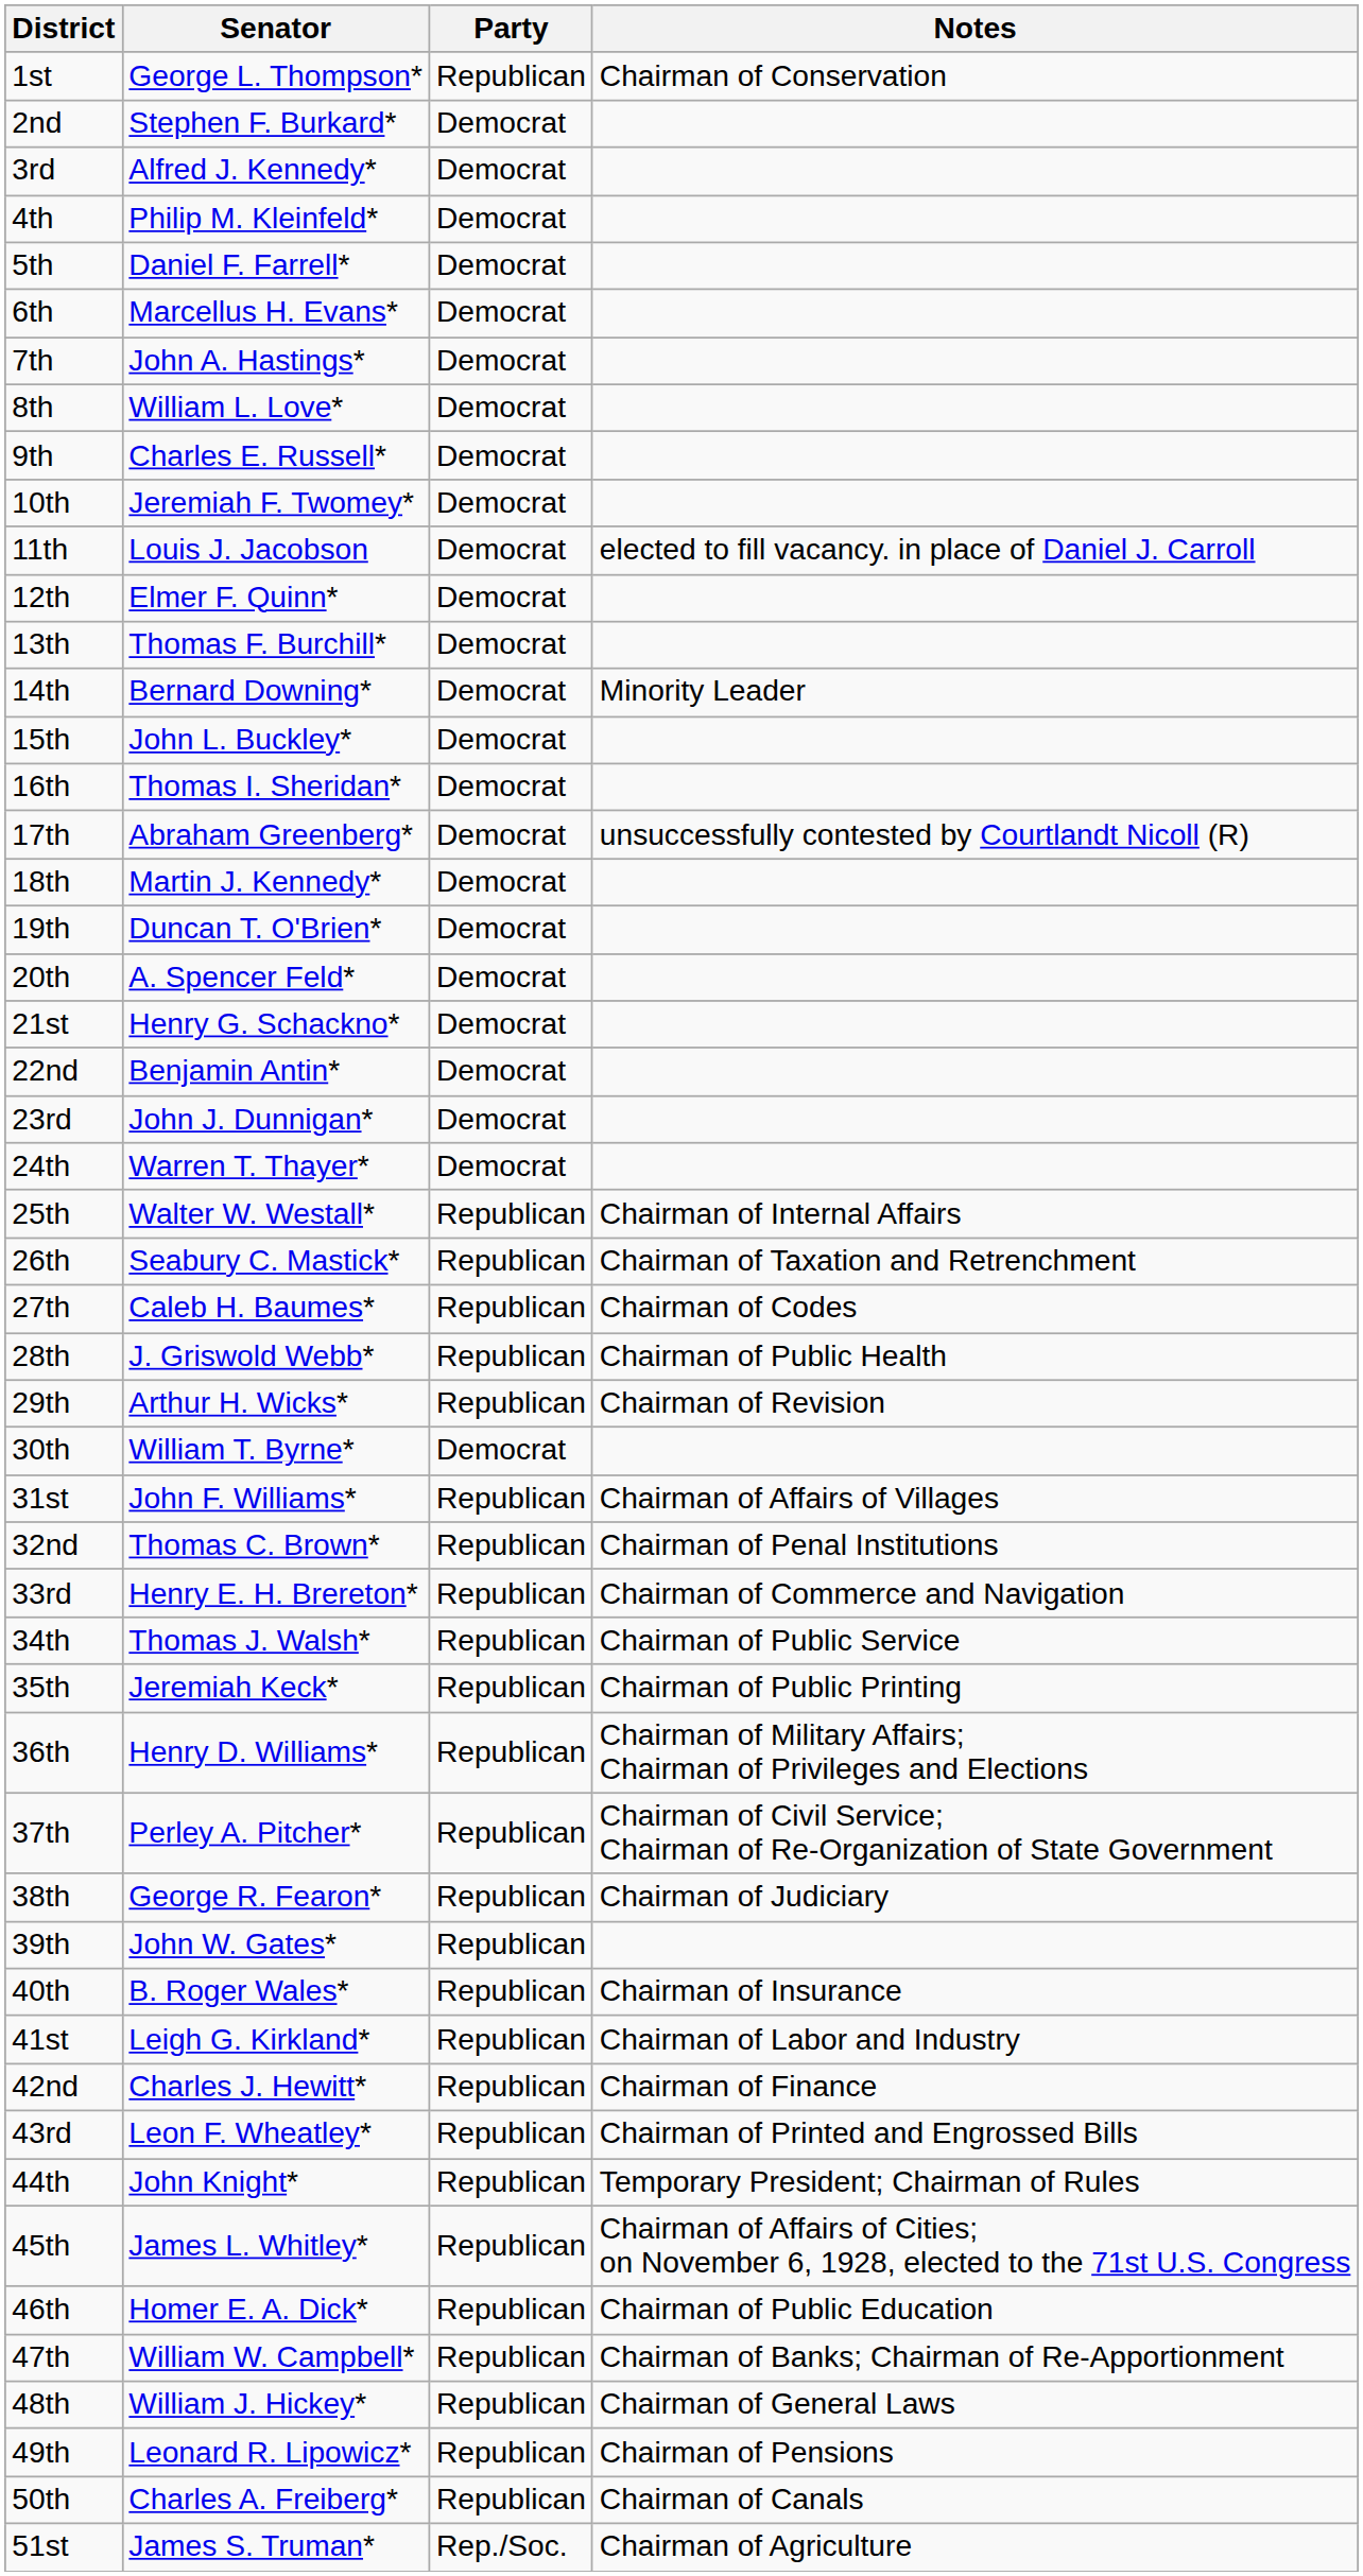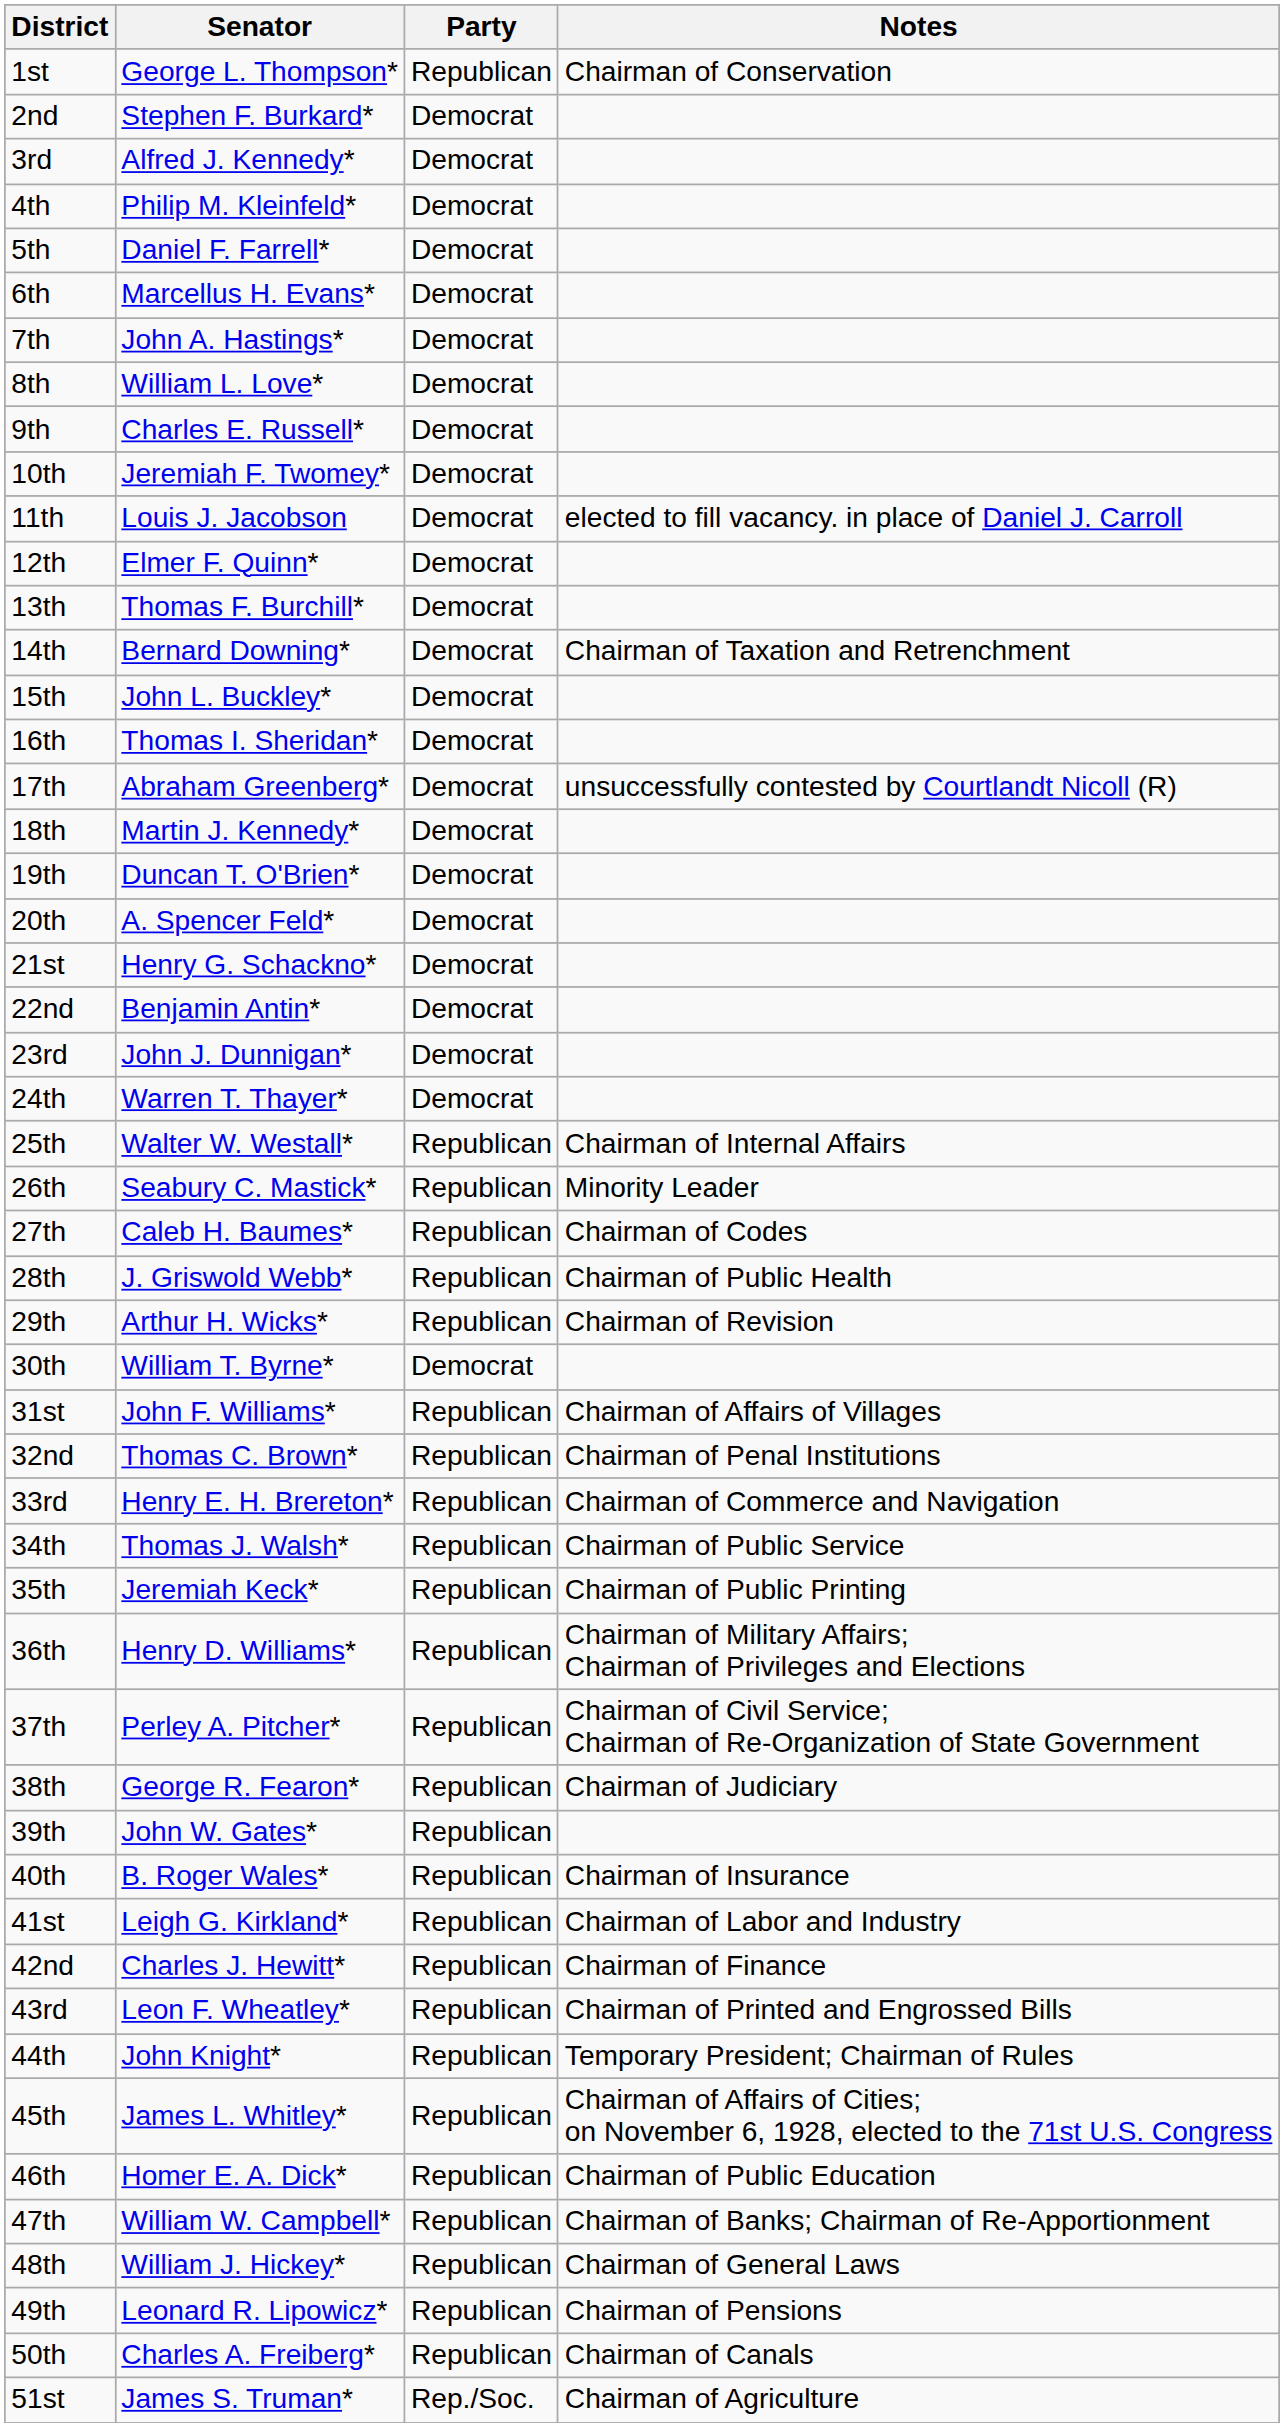14th | Notes: Minority Leader -> Chairman of Taxation and Retrenchment
26th | Notes: Chairman of Taxation and Retrenchment -> Minority Leader
